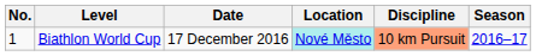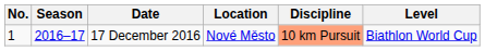columns swapped: Season <-> Level
17 December 2016 | Location: paleturquoise background -> no background
